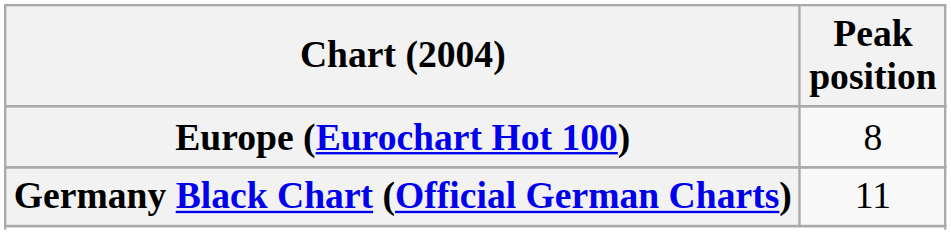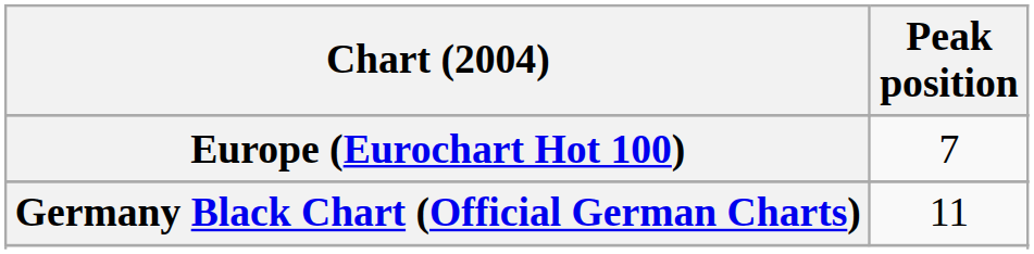Europe (Eurochart Hot 100) | Peak position: 8 -> 7
